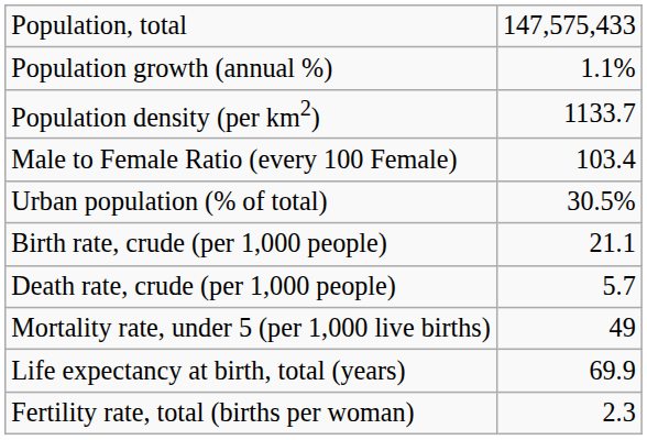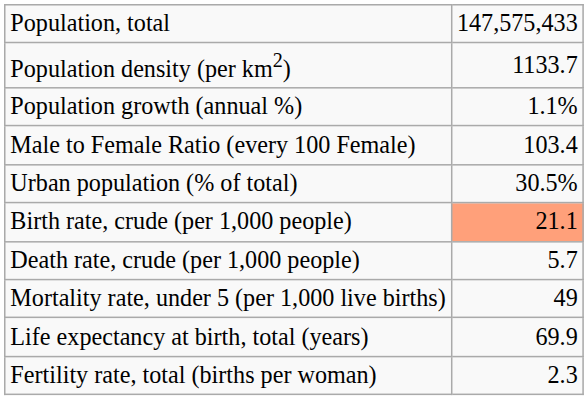rows swapped: Population density (per km2) <-> Population growth (annual %)
Birth rate, crude (per 1,000 people) | column 2: no background -> lightsalmon background
